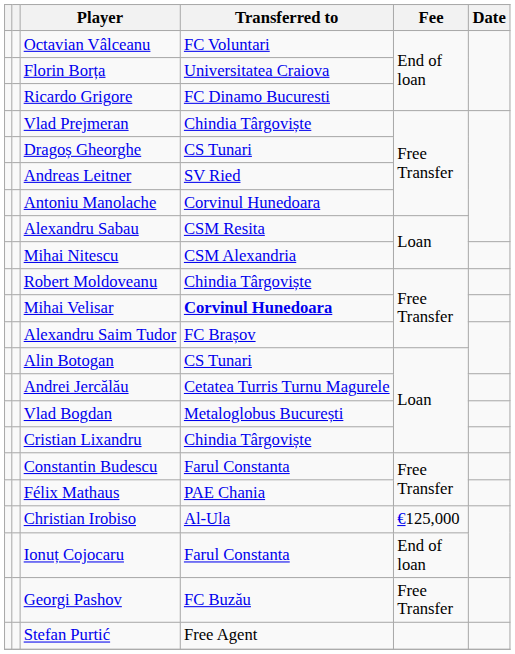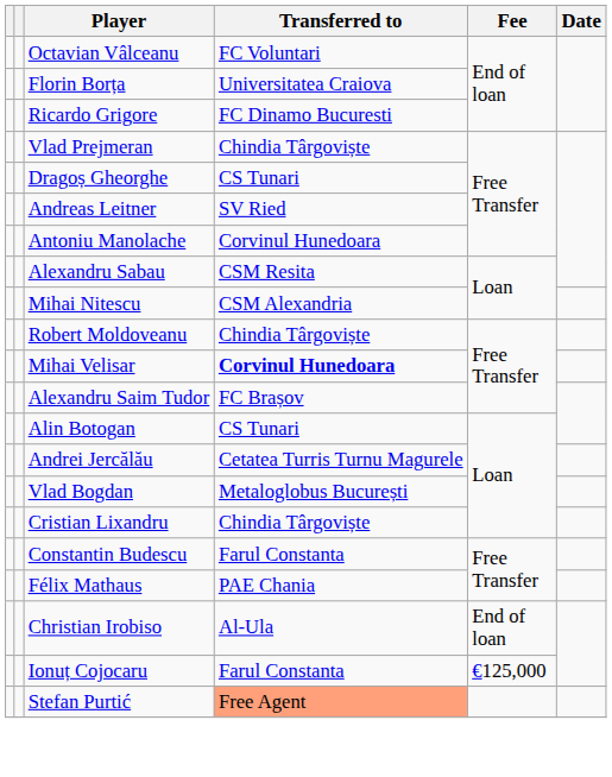Christian Irobiso | Fee: €125,000 -> End of loan
Ionuț Cojocaru | Fee: End of loan -> €125,000
- row: Georgi Pashov | FC Buzău | Free Transfer
Stefan Purtić | Transferred to: no background -> lightsalmon background
